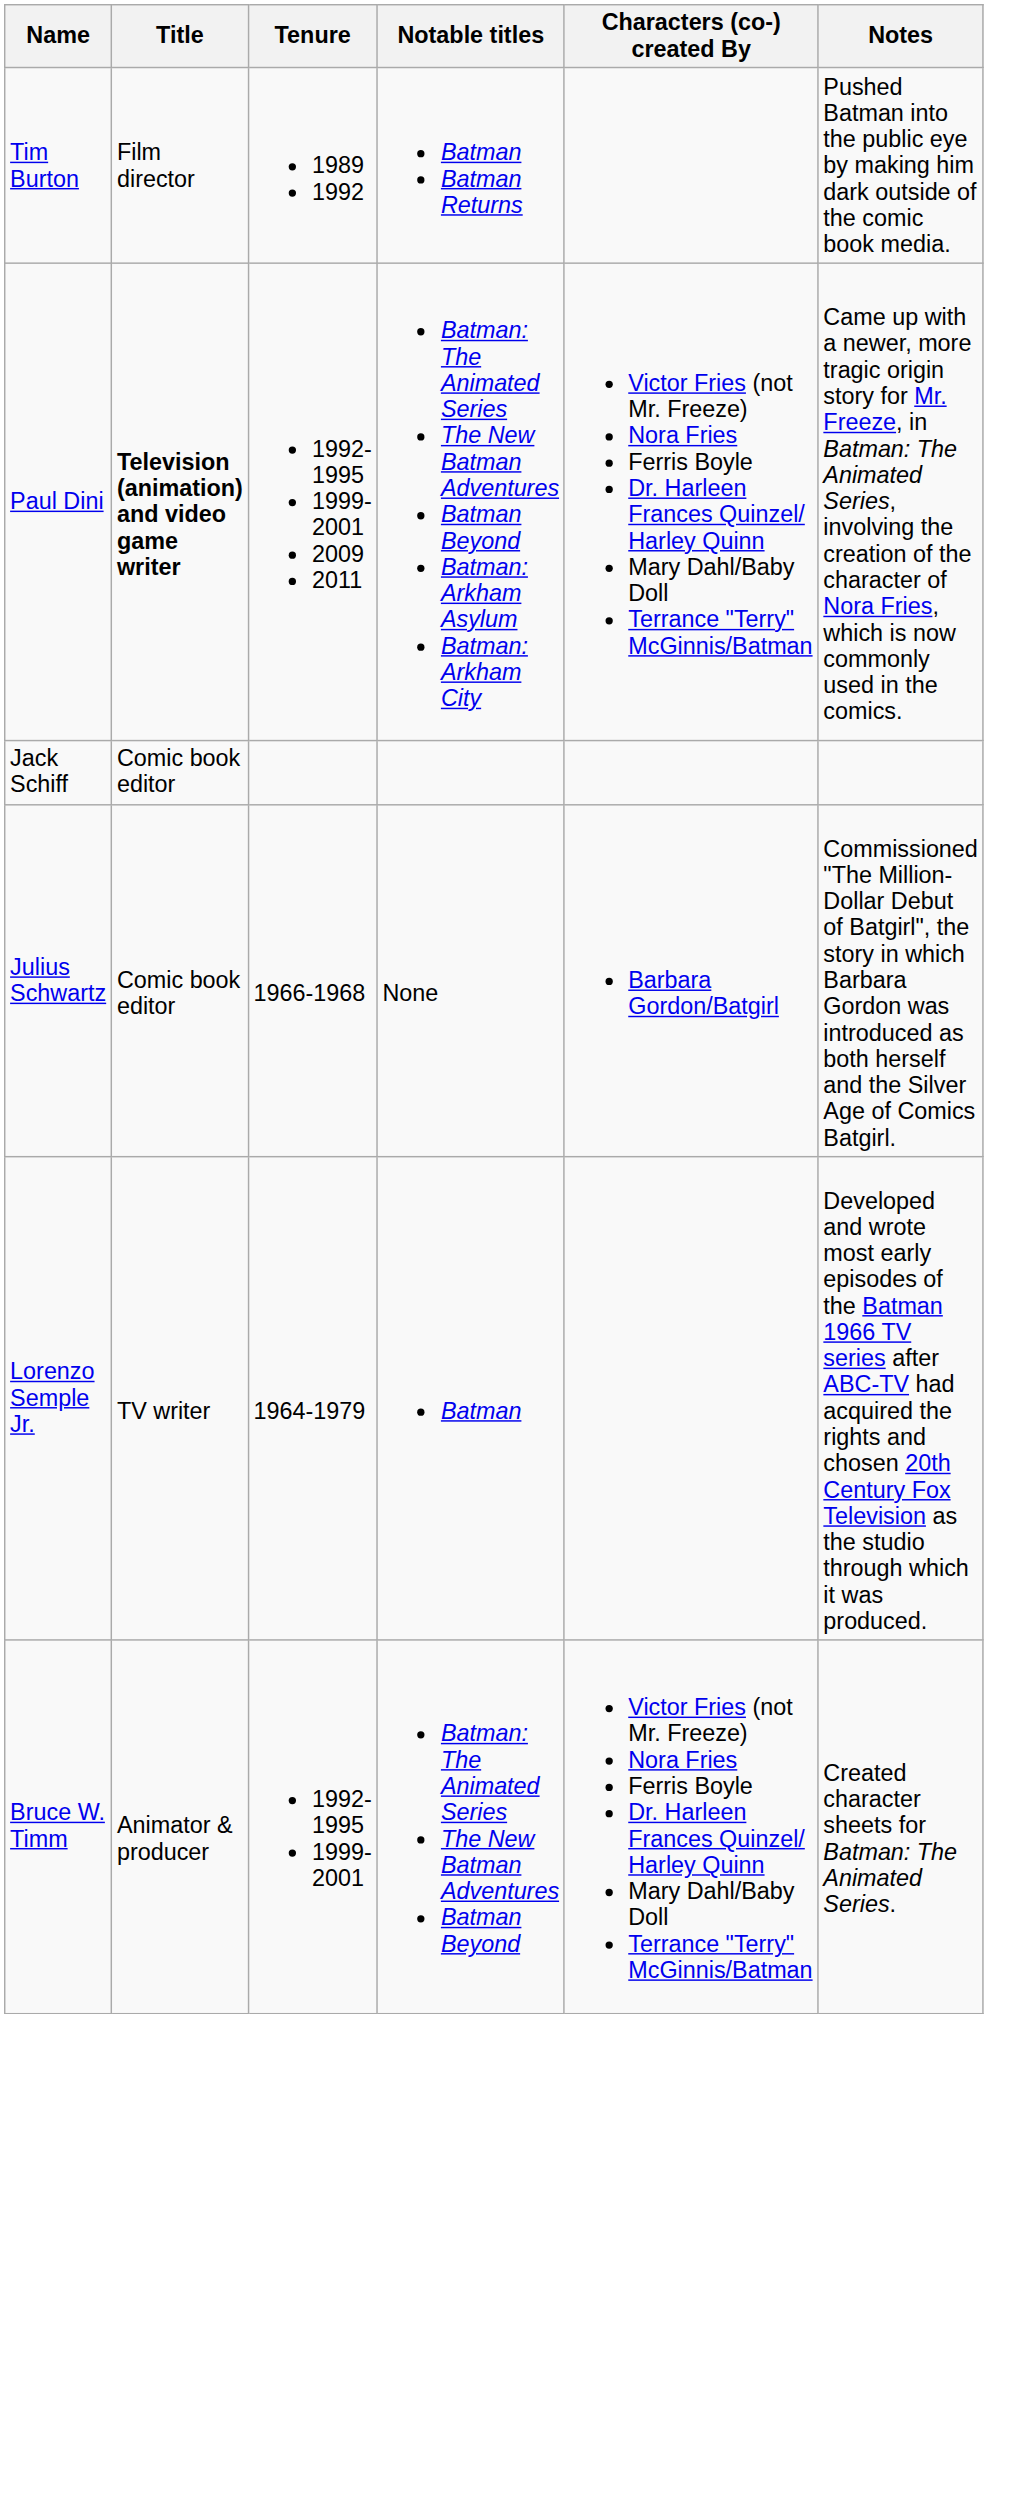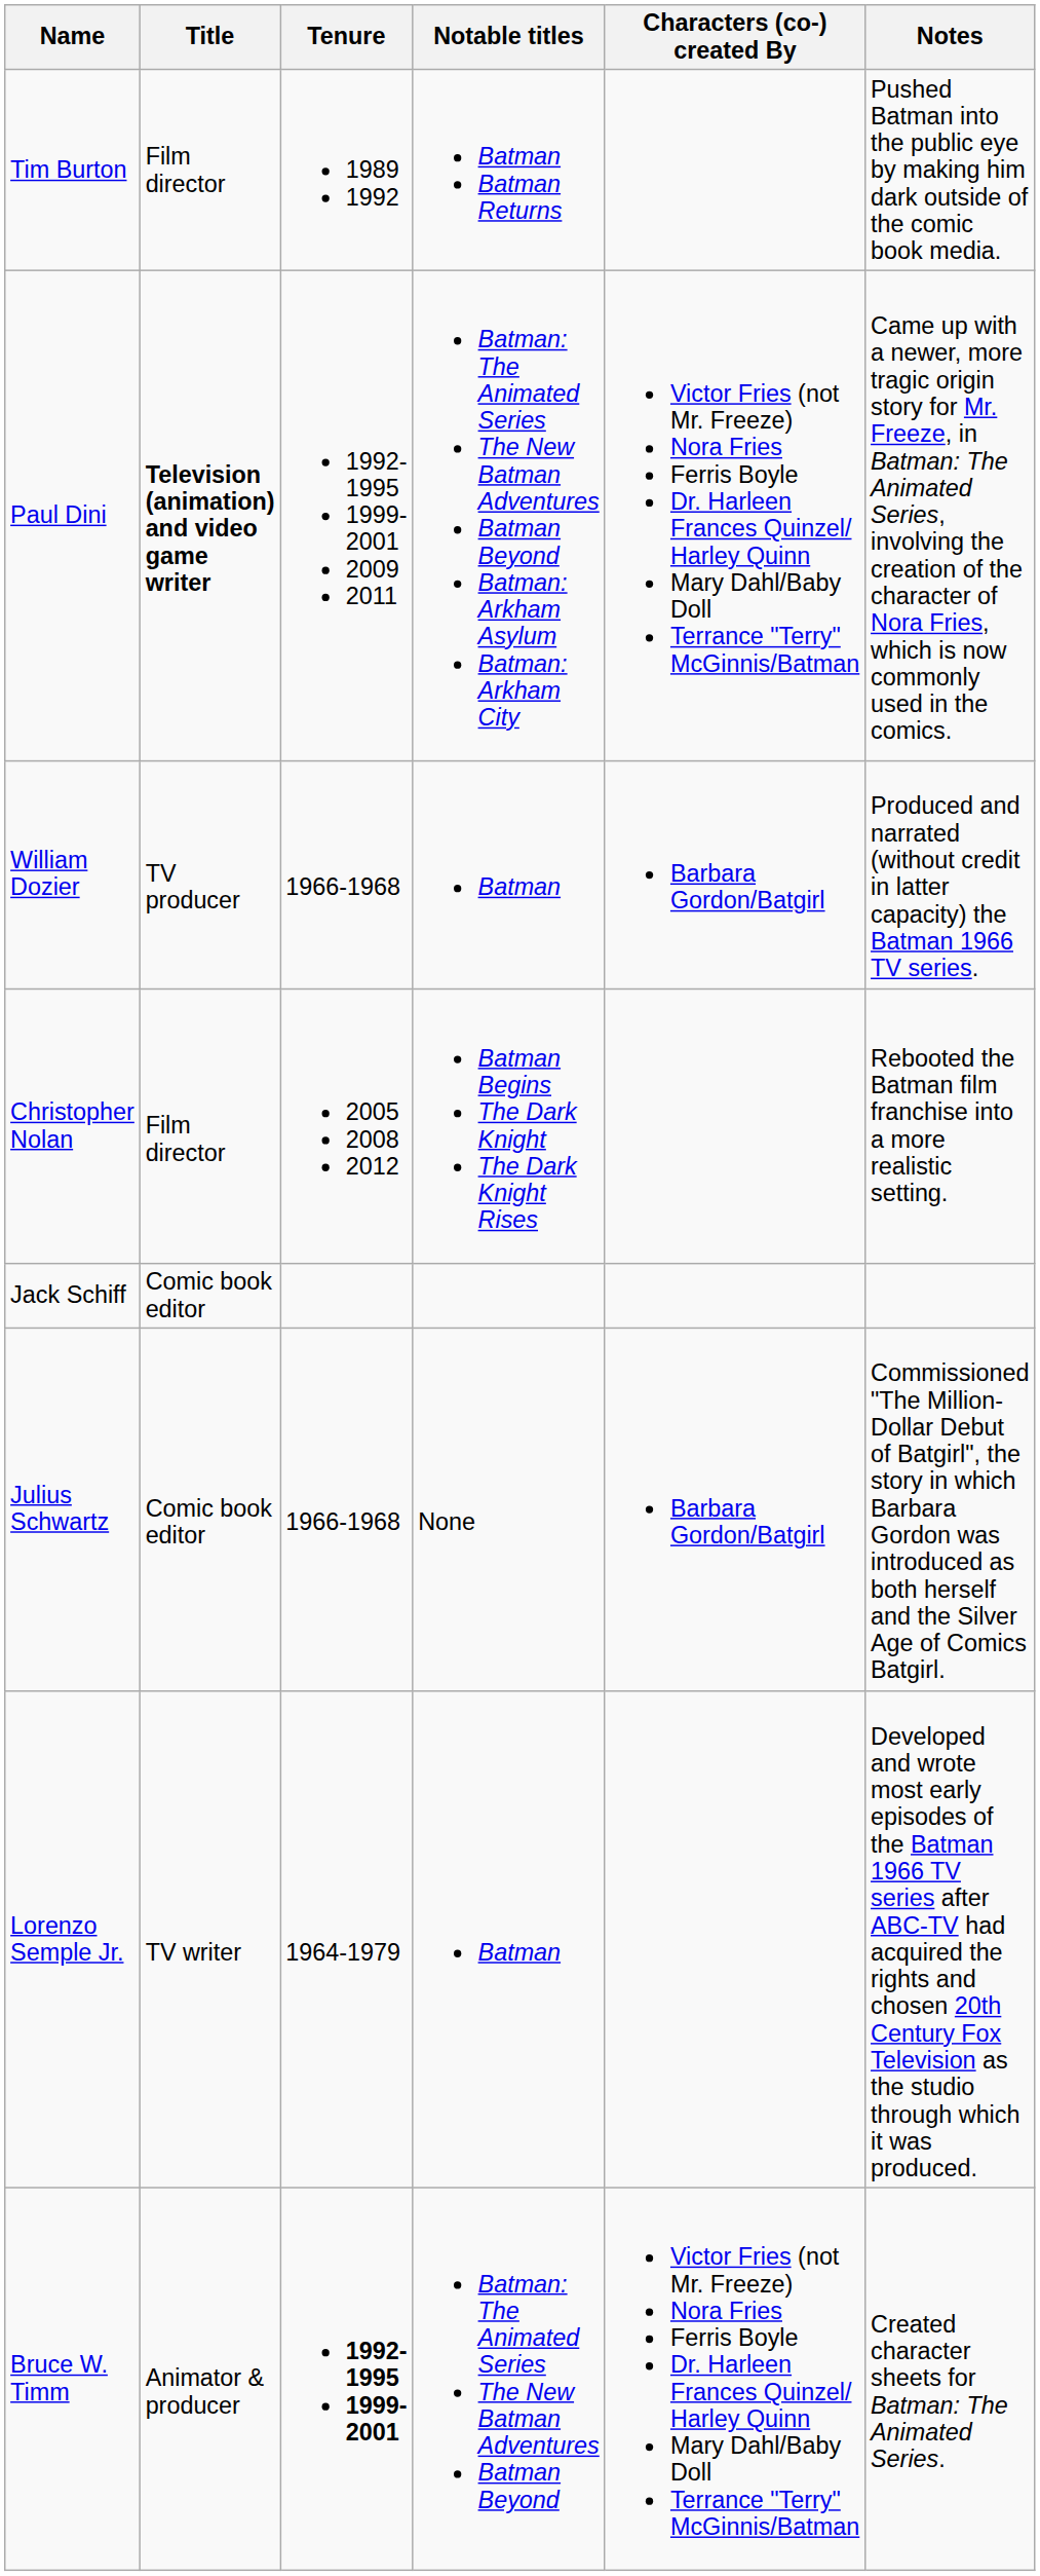+ row: William Dozier | TV producer | 1966-1968 | Batman | Barbara Gordon/Batgirl | Produced and narrated (without credit in latter capacity) the Batman 1966 TV series.
+ row: Christopher Nolan | Film director | 2005 2008 2012 | Batman Begins The Dark Knight The Dark Knight Rises | Rebooted the Batman film franchise into a more realistic setting.
Bruce W. Timm | Tenure: normal -> bold
